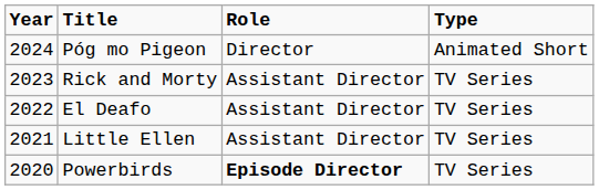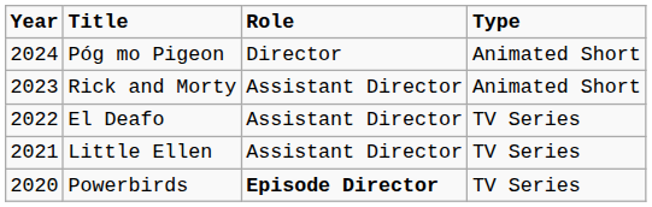Rick and Morty | Type: TV Series -> Animated Short
